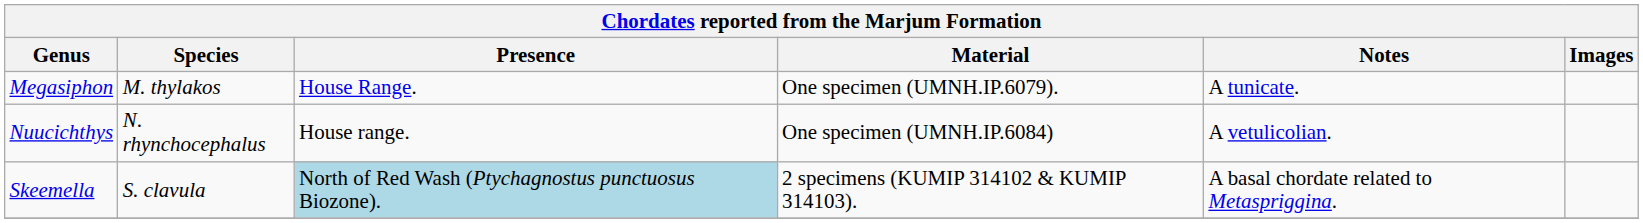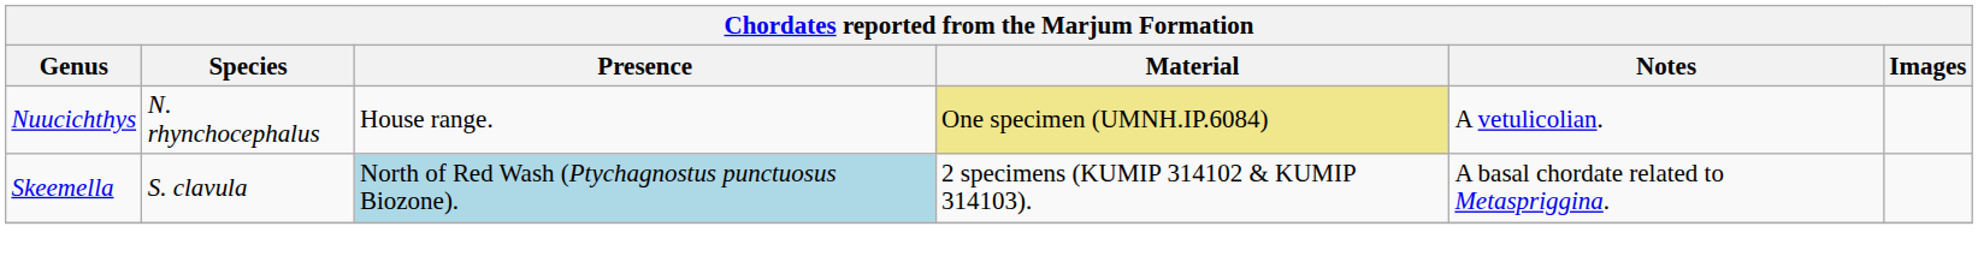- row: Megasiphon | M. thylakos | House Range. | One specimen (UMNH.IP.6079). | A tunicate.
Nuucichthys | Material: no background -> khaki background
